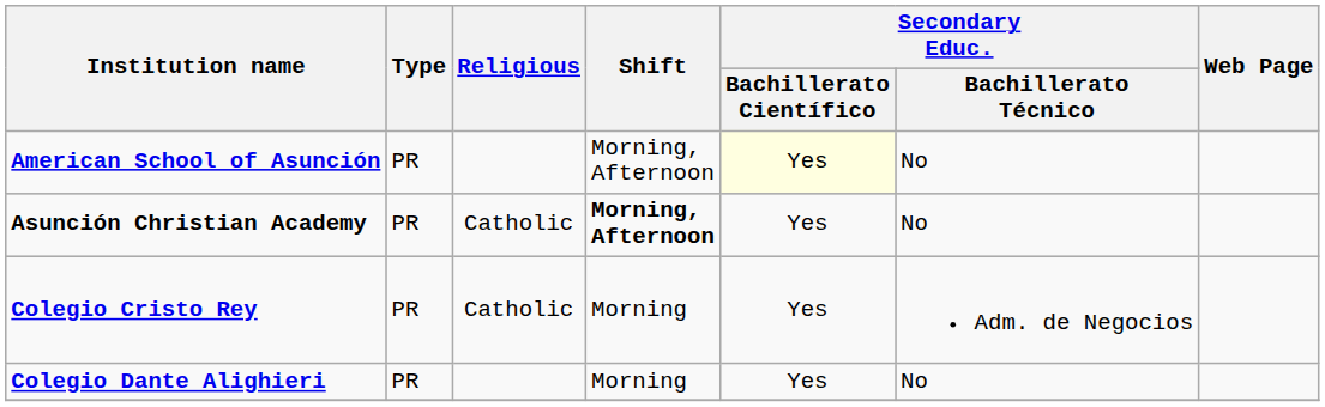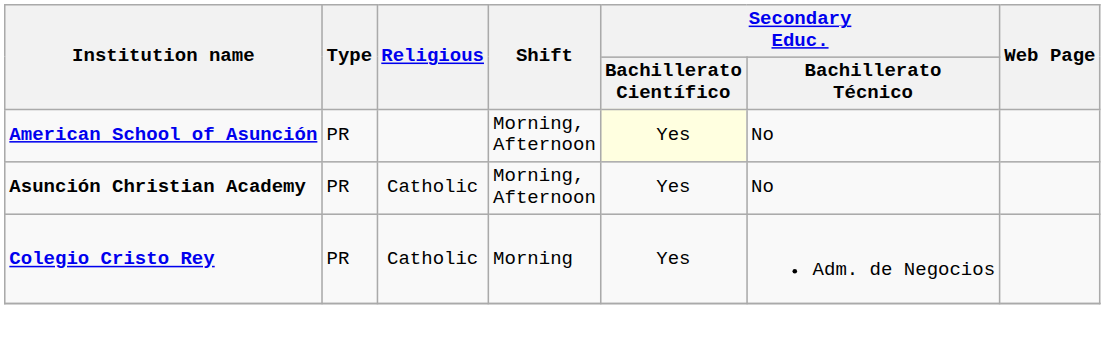Asunción Christian Academy | Shift: bold -> normal
- row: Colegio Dante Alighieri | PR | Morning | Yes | No
